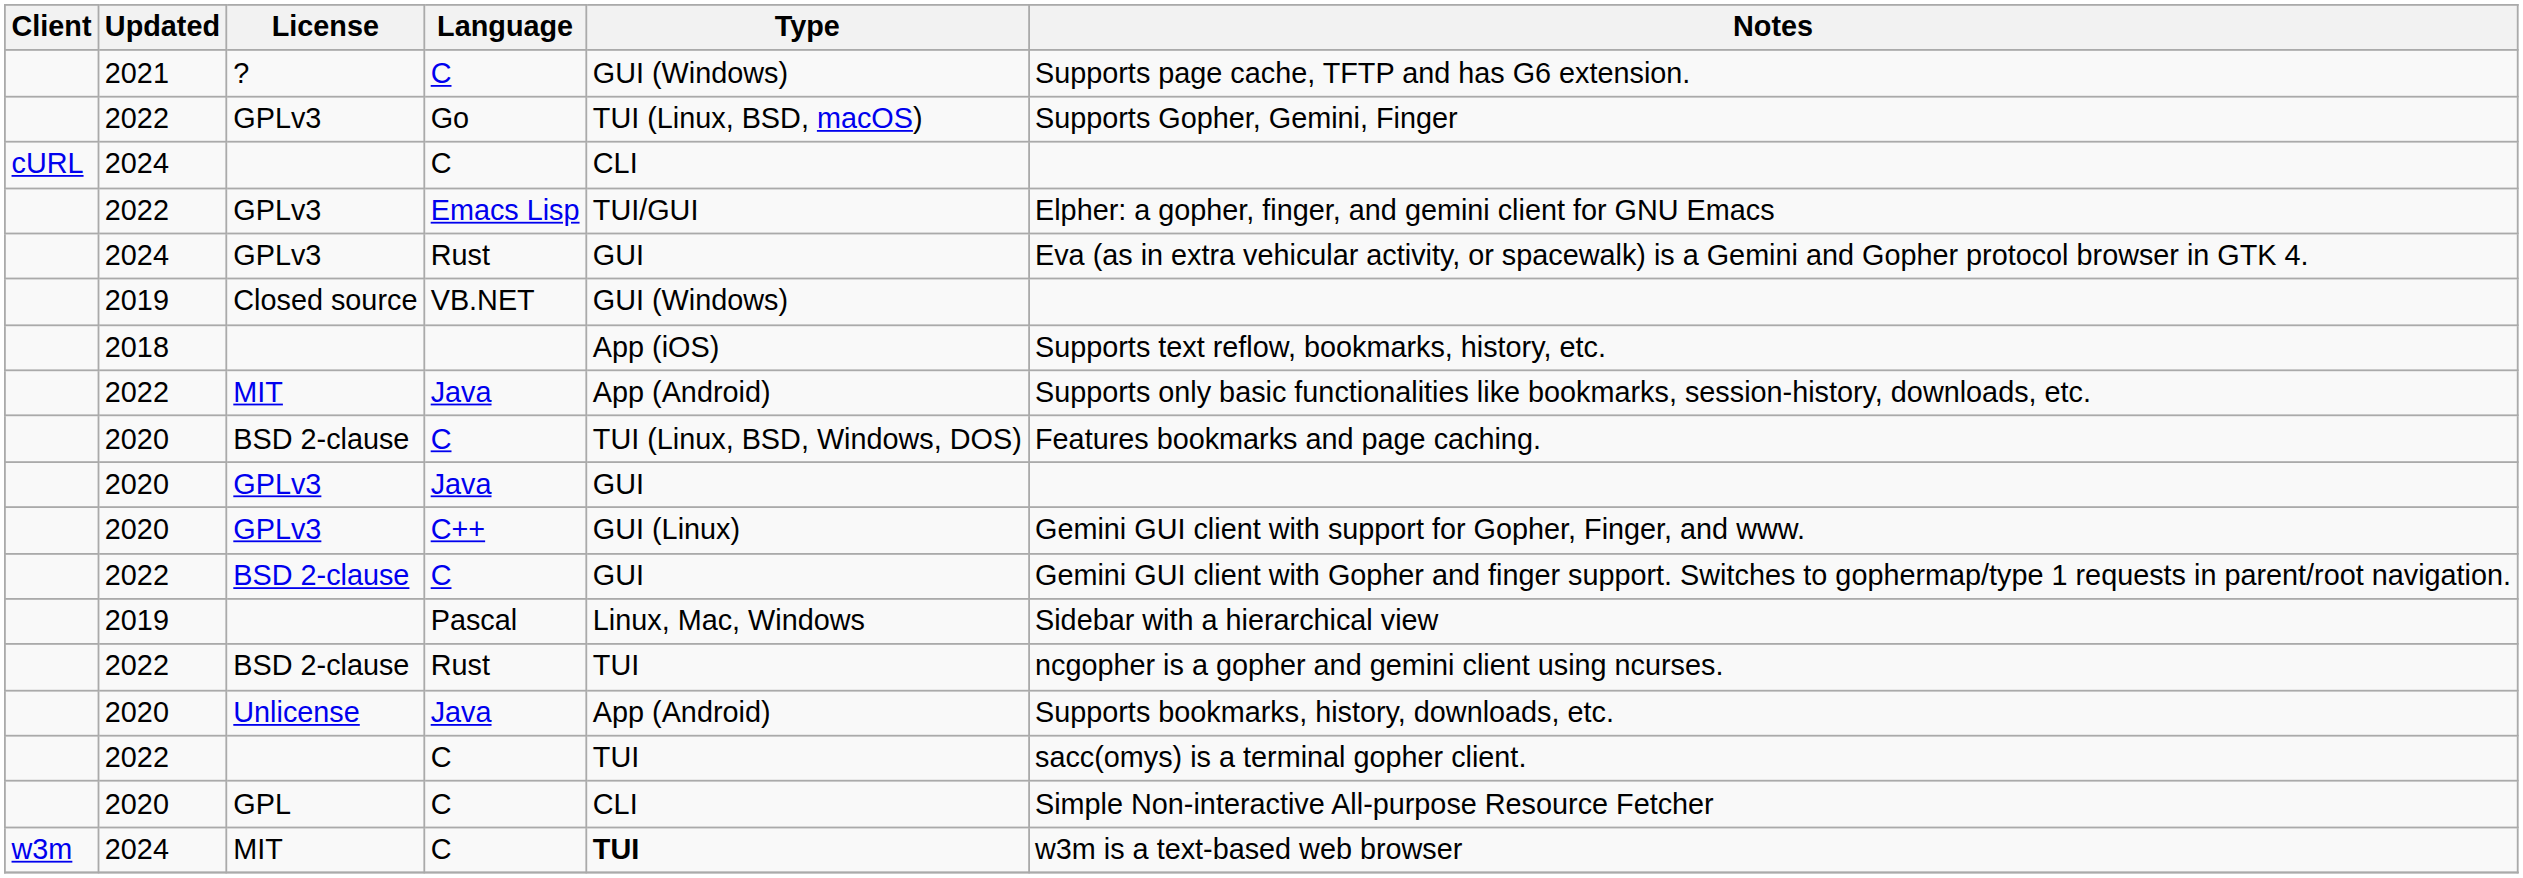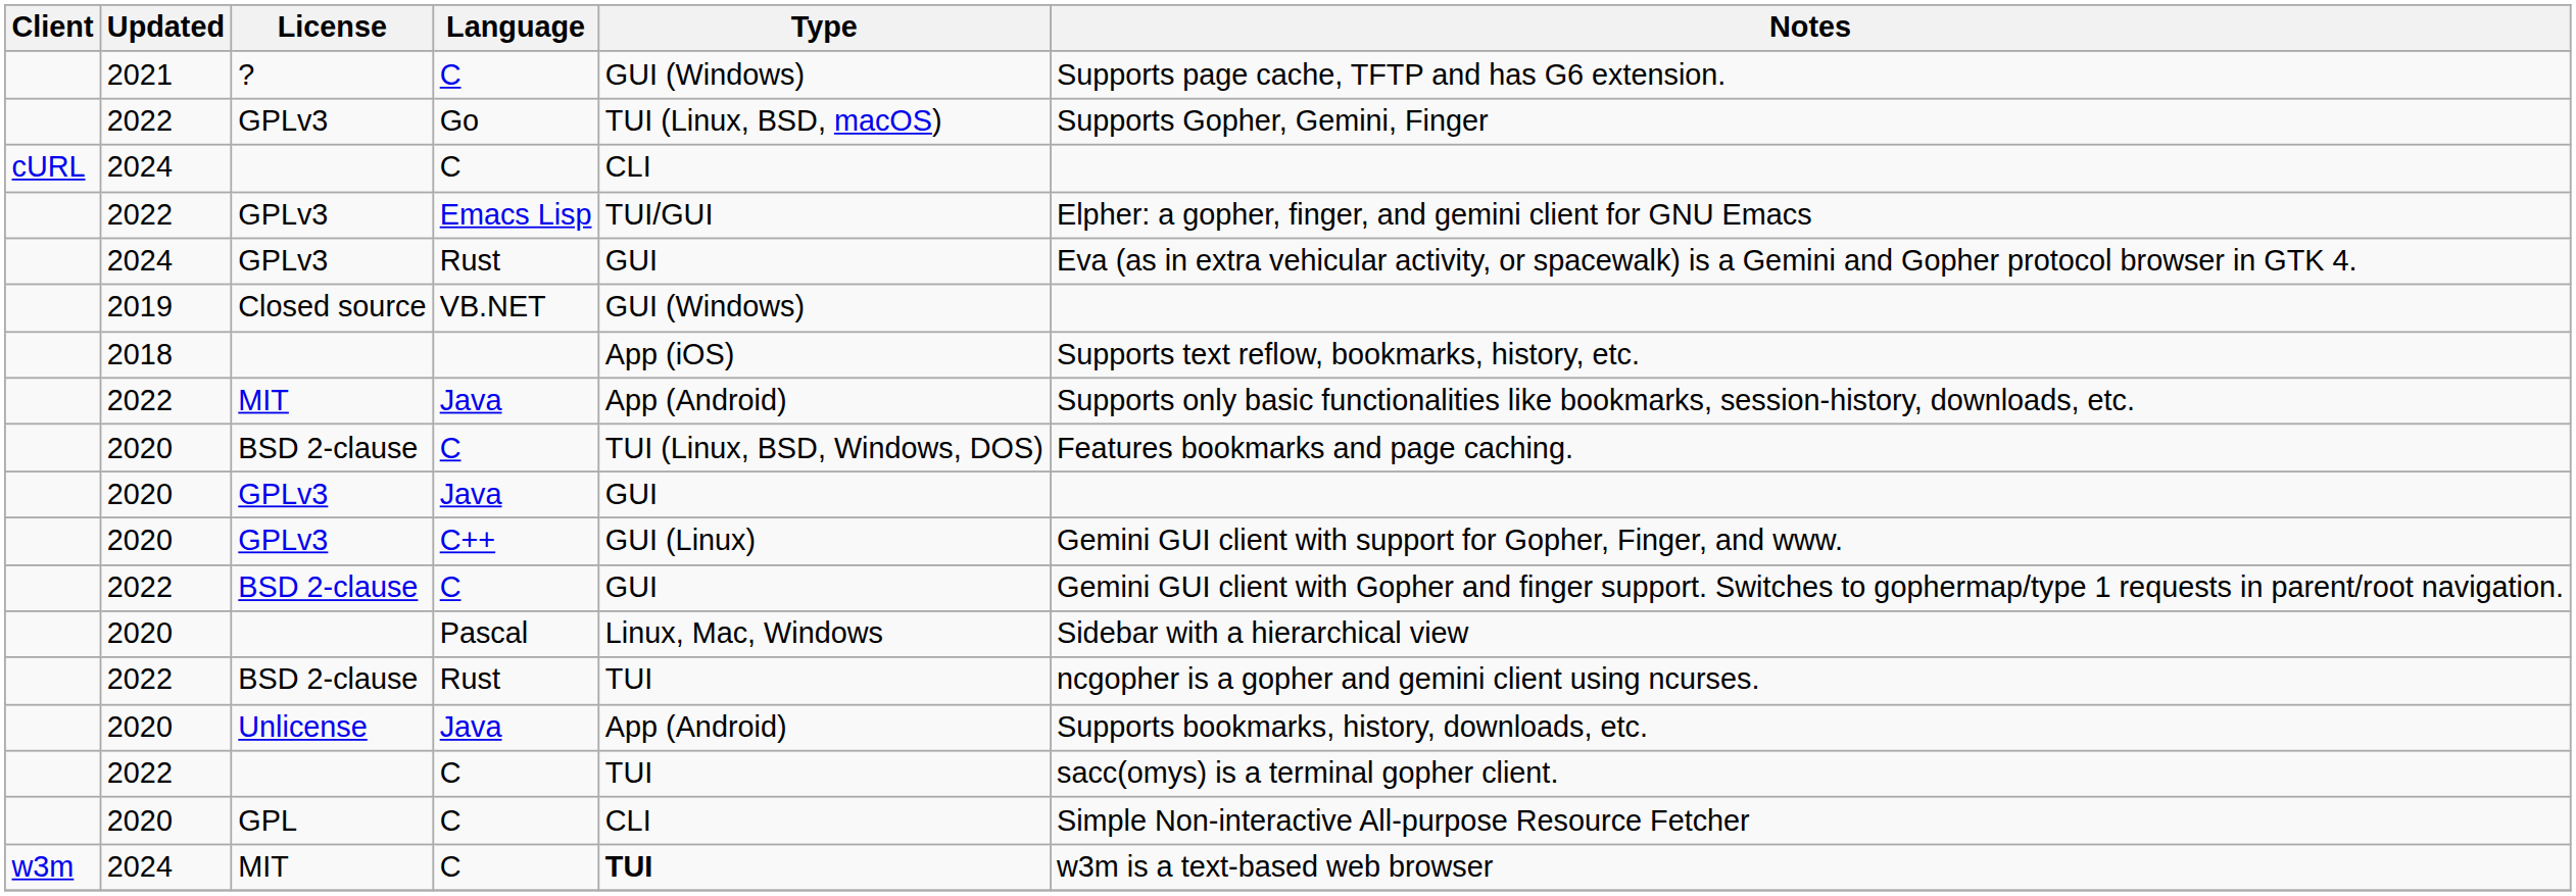Pascal | Updated: 2019 -> 2020
